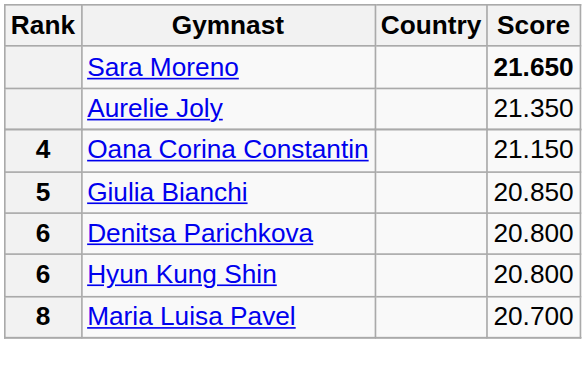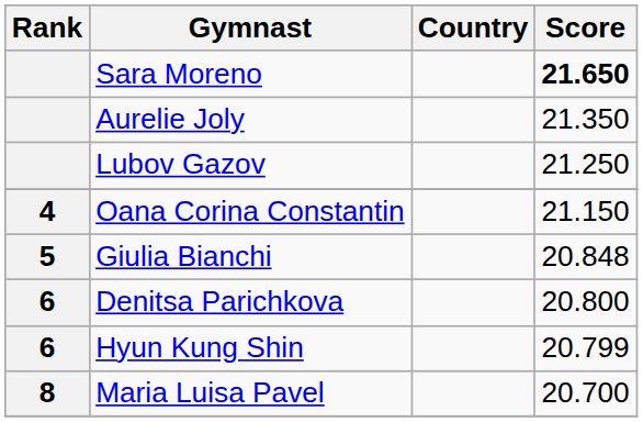+ row: Lubov Gazov | 21.250
Giulia Bianchi | Score: 20.850 -> 20.848
Hyun Kung Shin | Score: 20.800 -> 20.799
